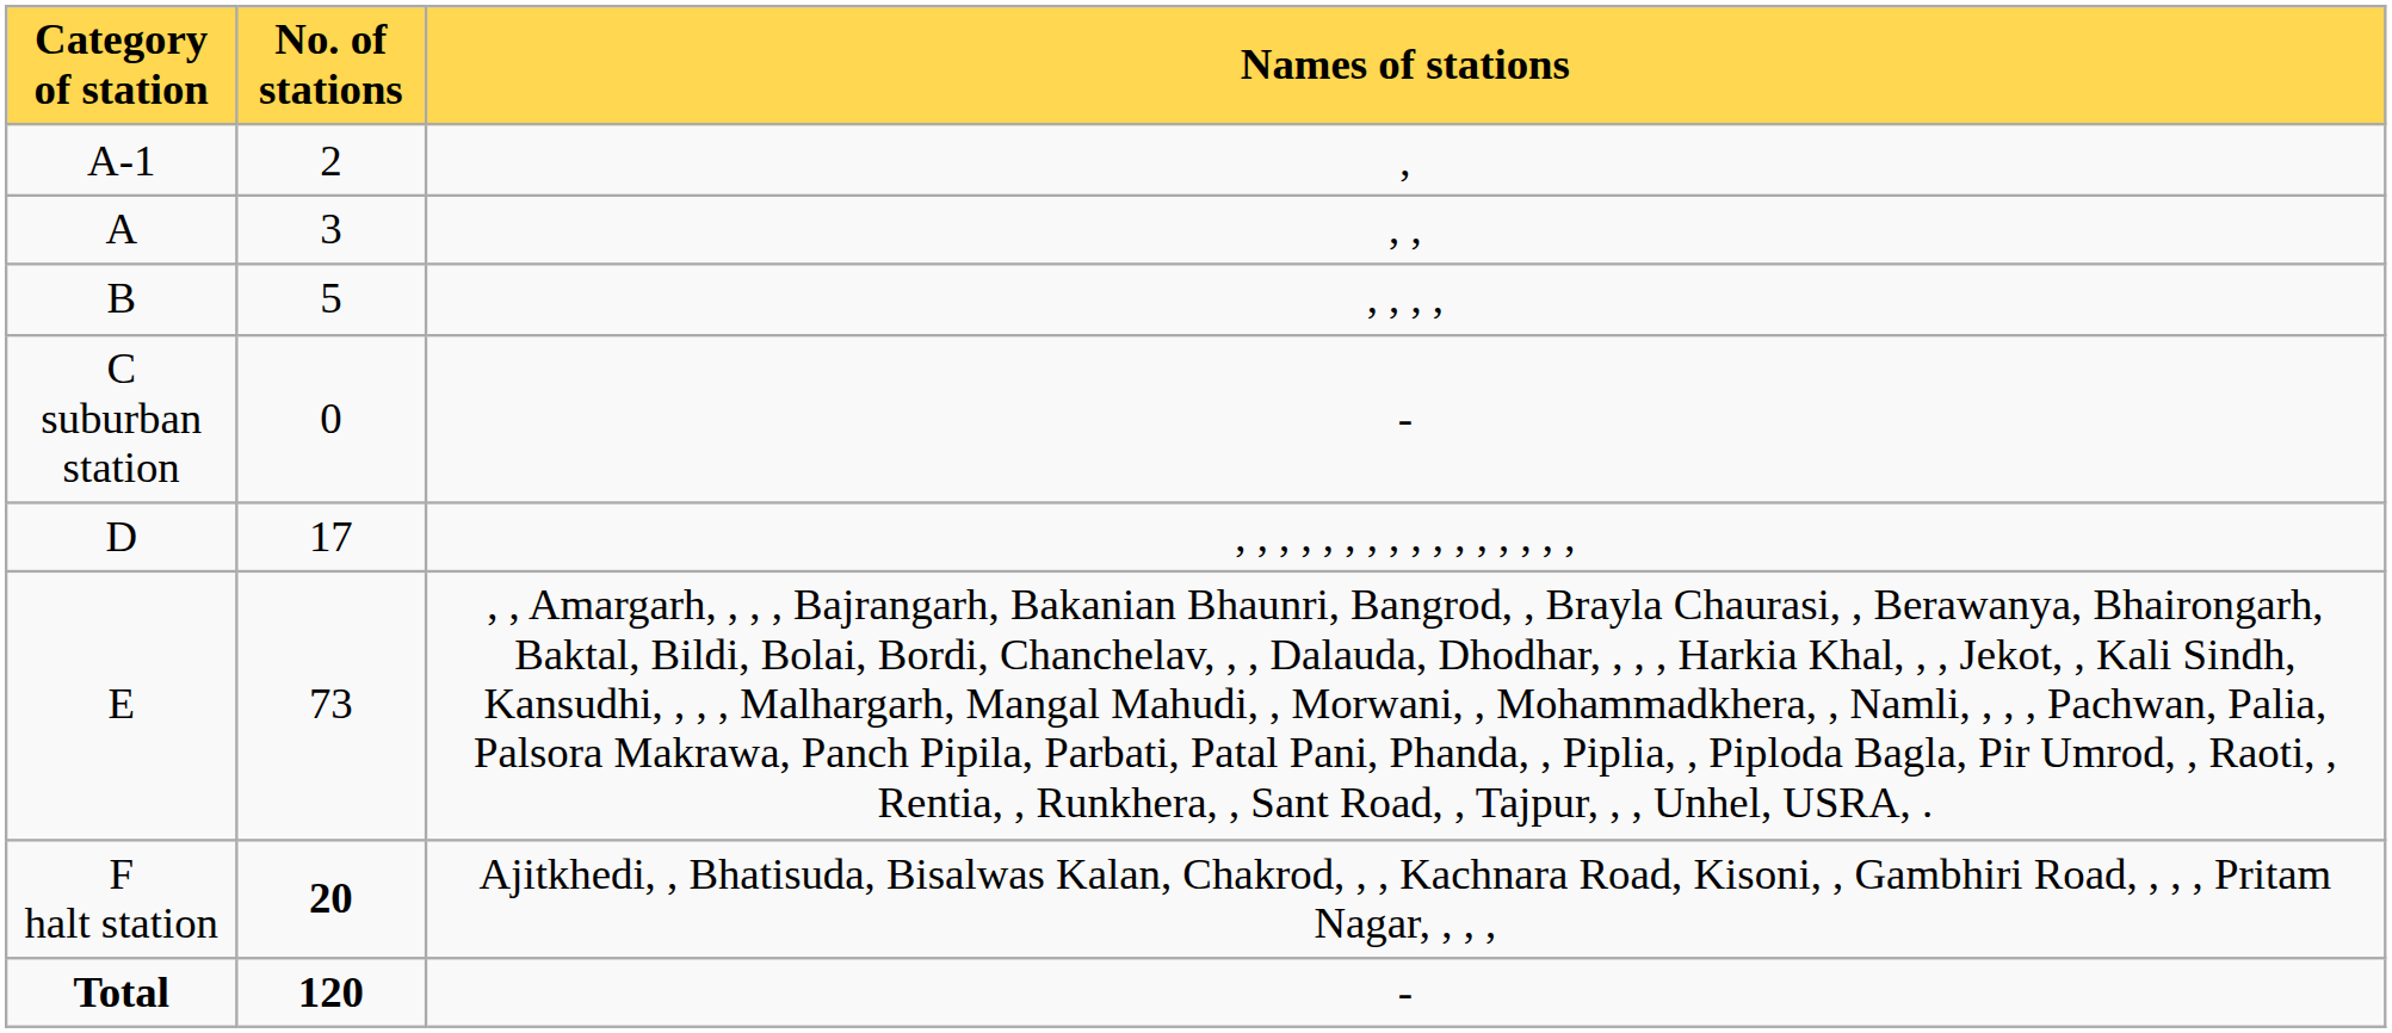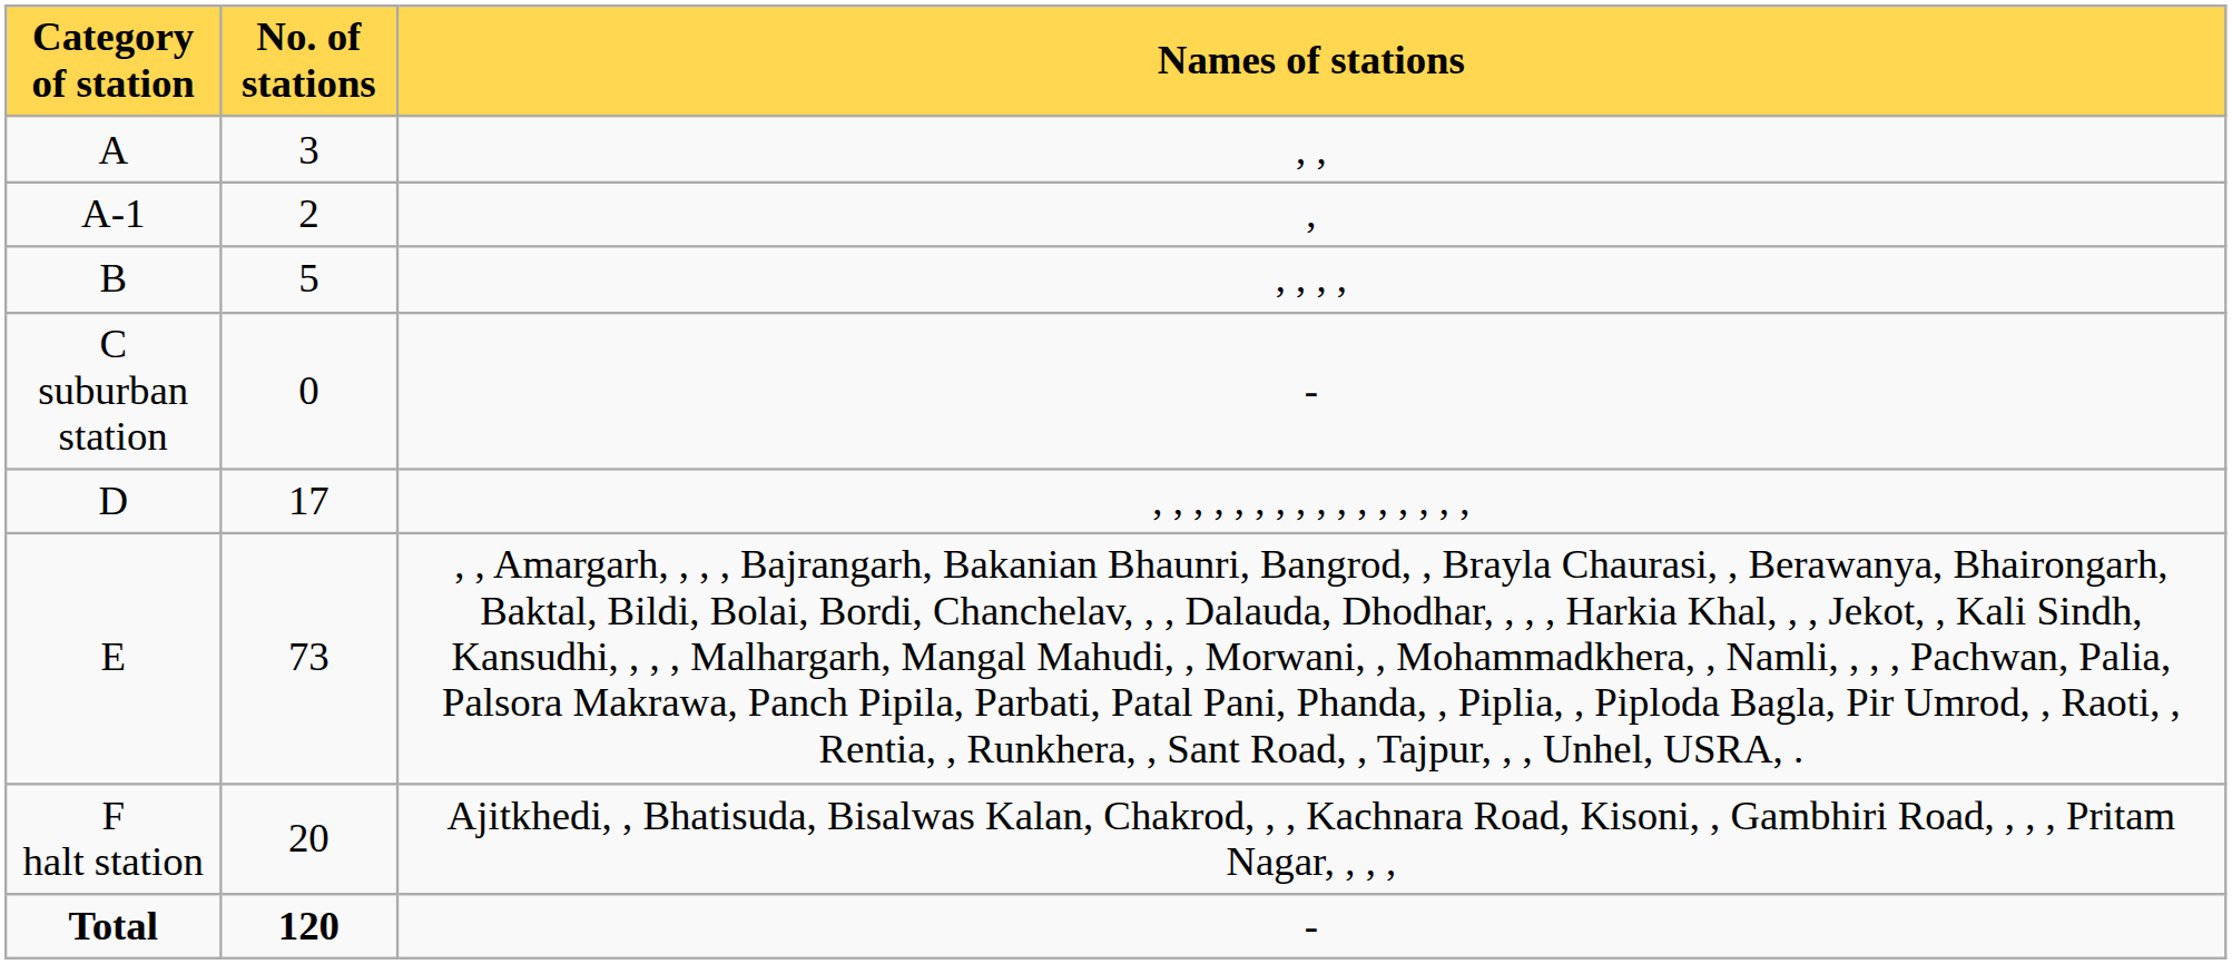rows swapped: A-1 <-> A
F halt station | No. of stations: bold -> normal
